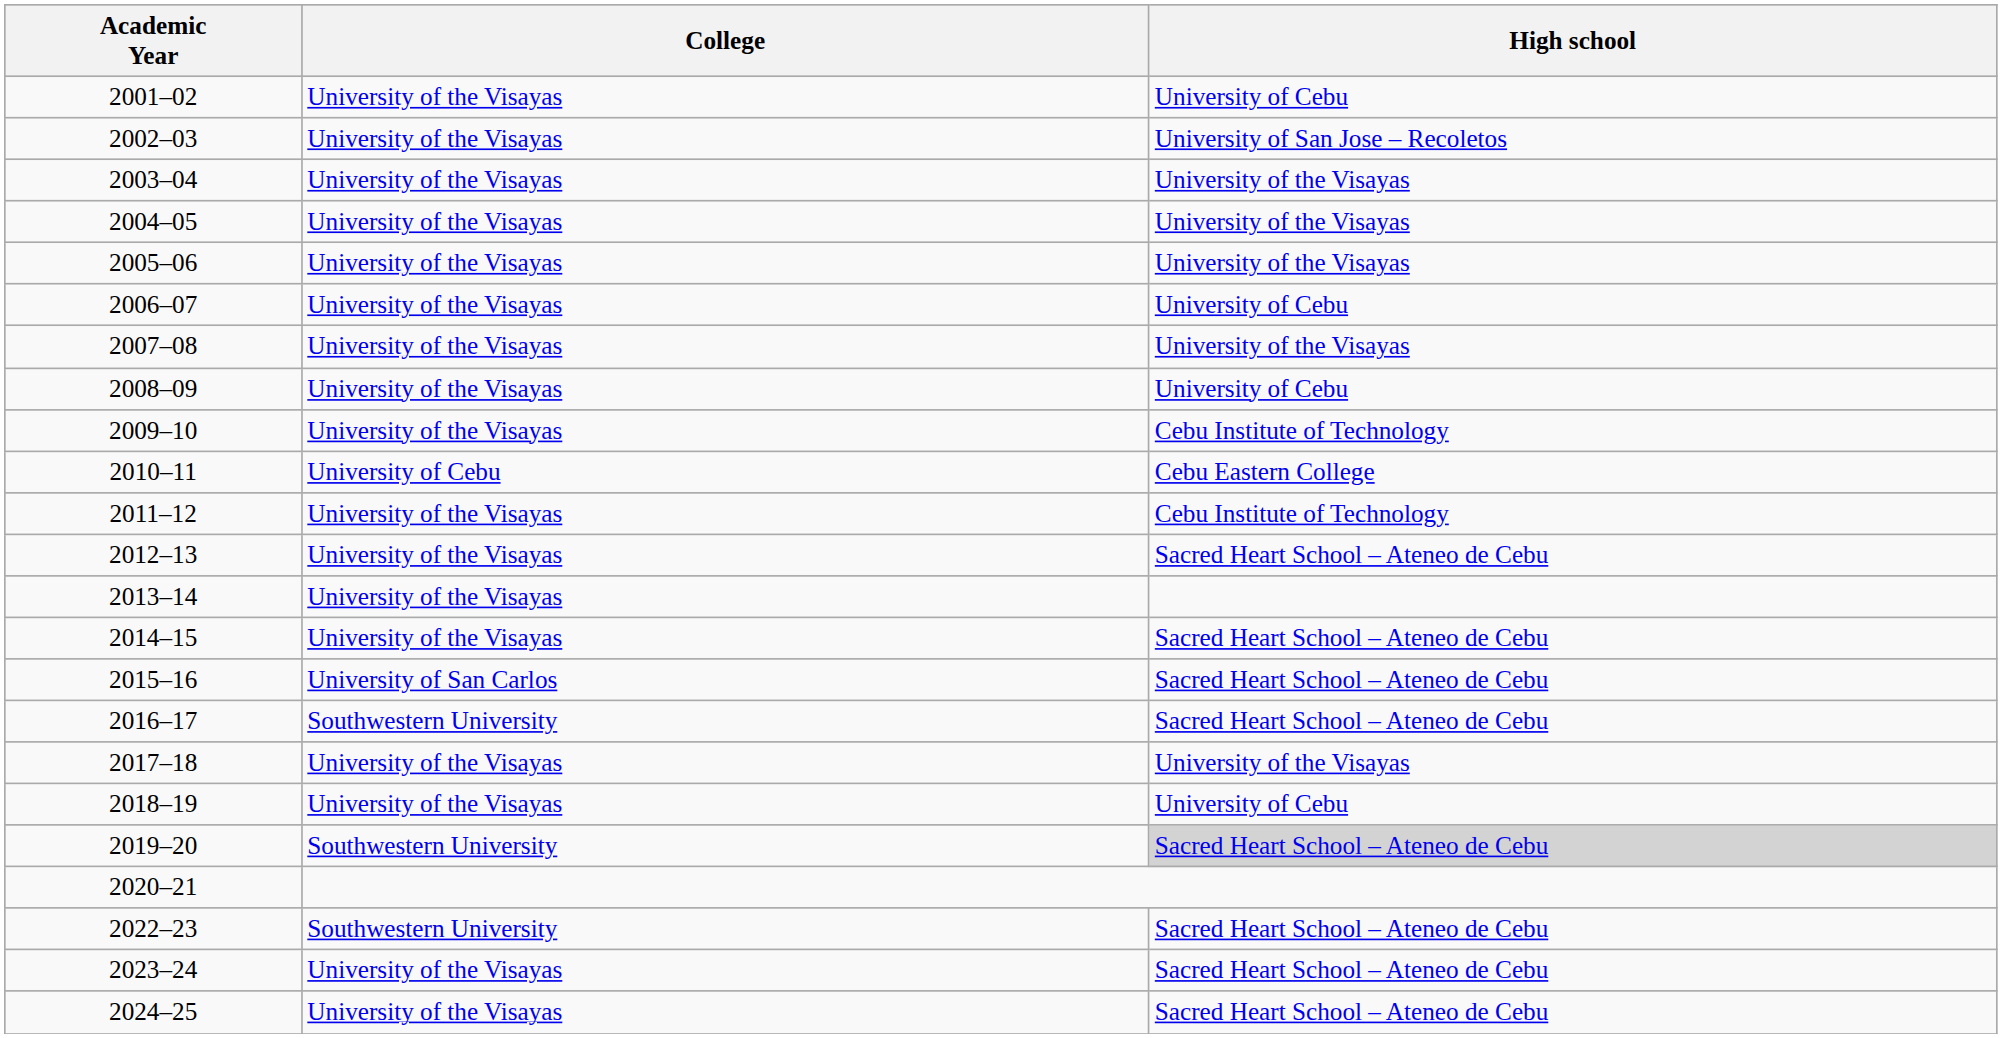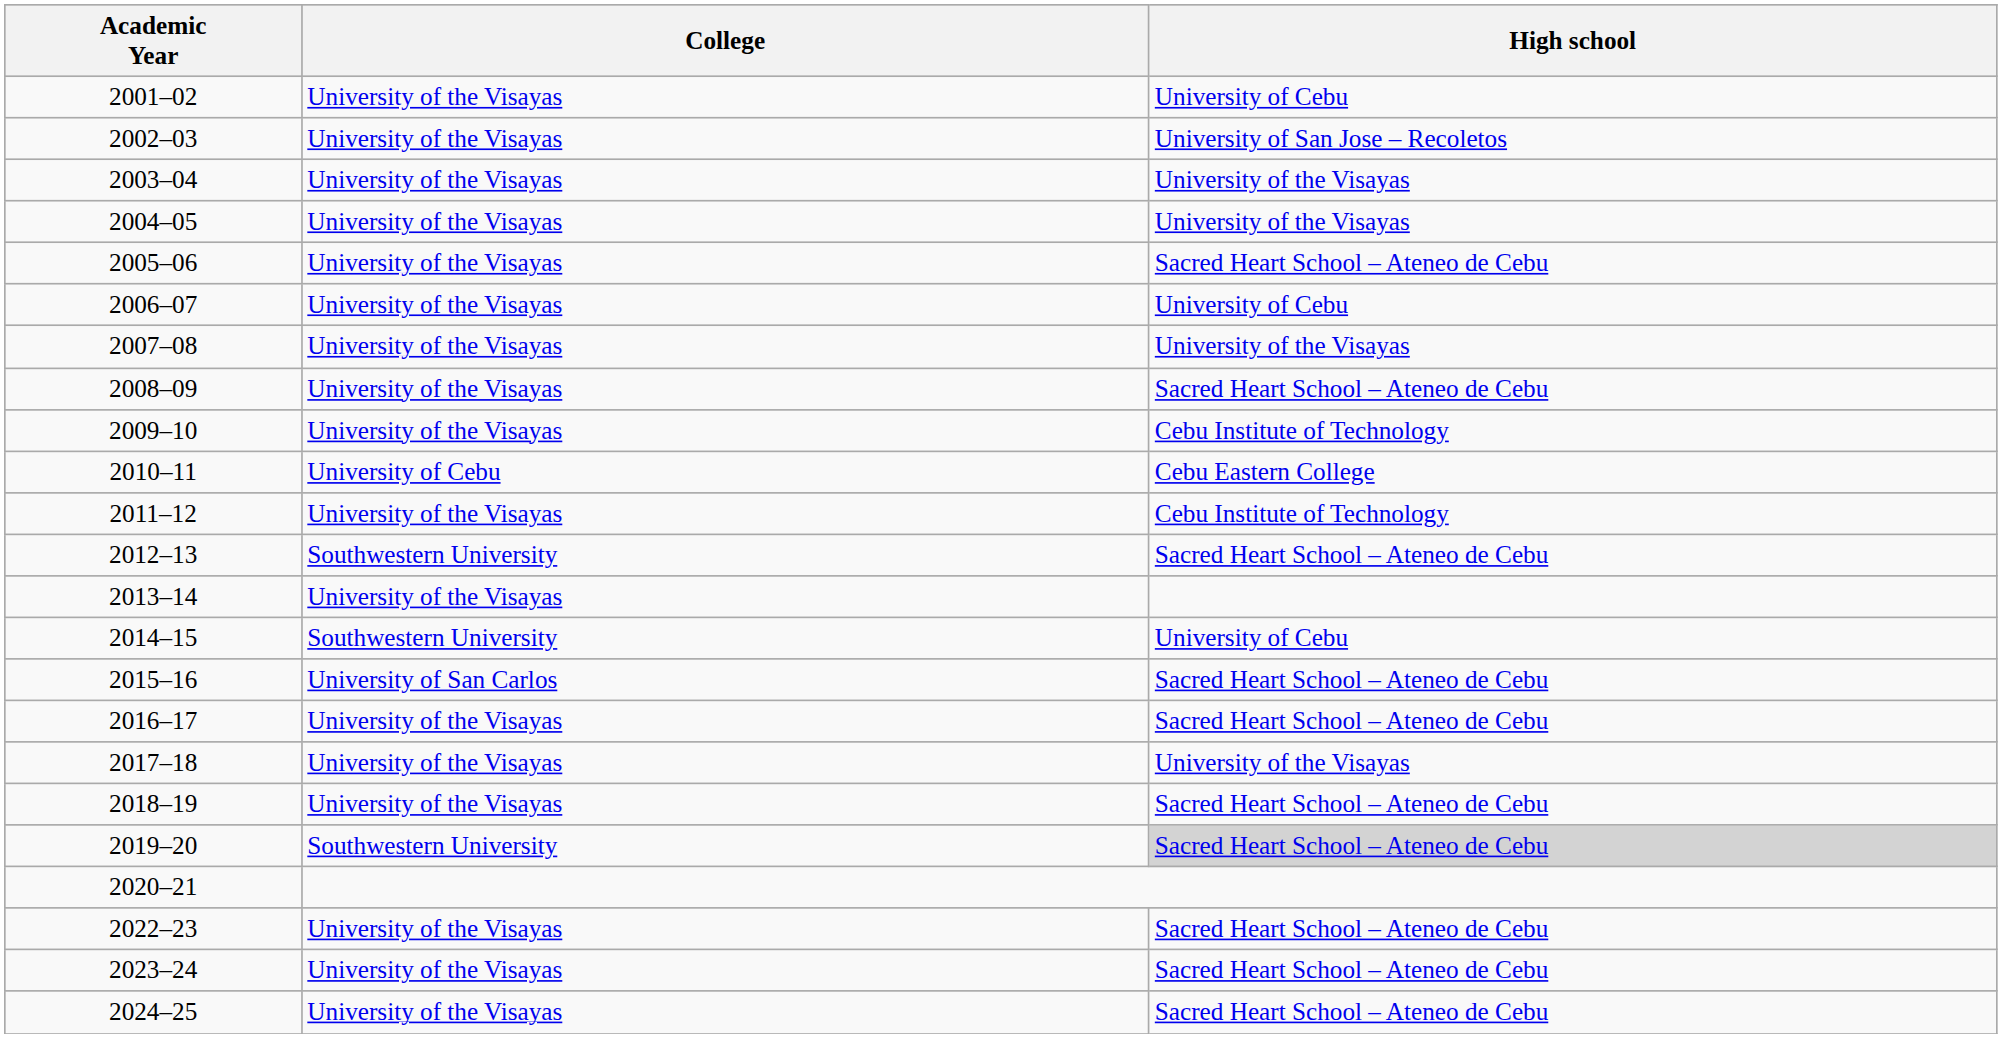2005–06 | High school: University of the Visayas -> Sacred Heart School – Ateneo de Cebu
2008–09 | High school: University of Cebu -> Sacred Heart School – Ateneo de Cebu
2012–13 | College: University of the Visayas -> Southwestern University
2014–15 | College: University of the Visayas -> Southwestern University
2014–15 | High school: Sacred Heart School – Ateneo de Cebu -> University of Cebu
2016–17 | College: Southwestern University -> University of the Visayas
2018–19 | High school: University of Cebu -> Sacred Heart School – Ateneo de Cebu
2022–23 | College: Southwestern University -> University of the Visayas
